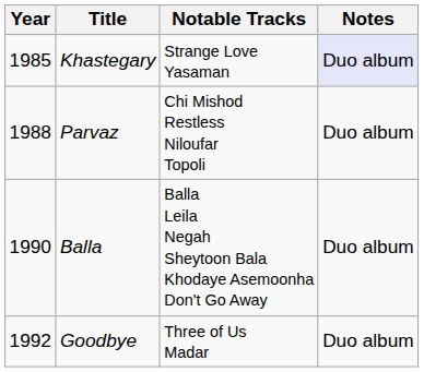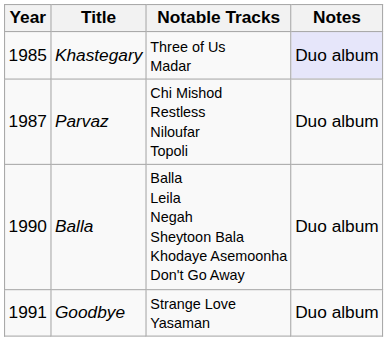Khastegary | Notable Tracks: Strange Love Yasaman -> Three of Us Madar
Parvaz | Year: 1988 -> 1987
Goodbye | Year: 1992 -> 1991
Goodbye | Notable Tracks: Three of Us Madar -> Strange Love Yasaman
